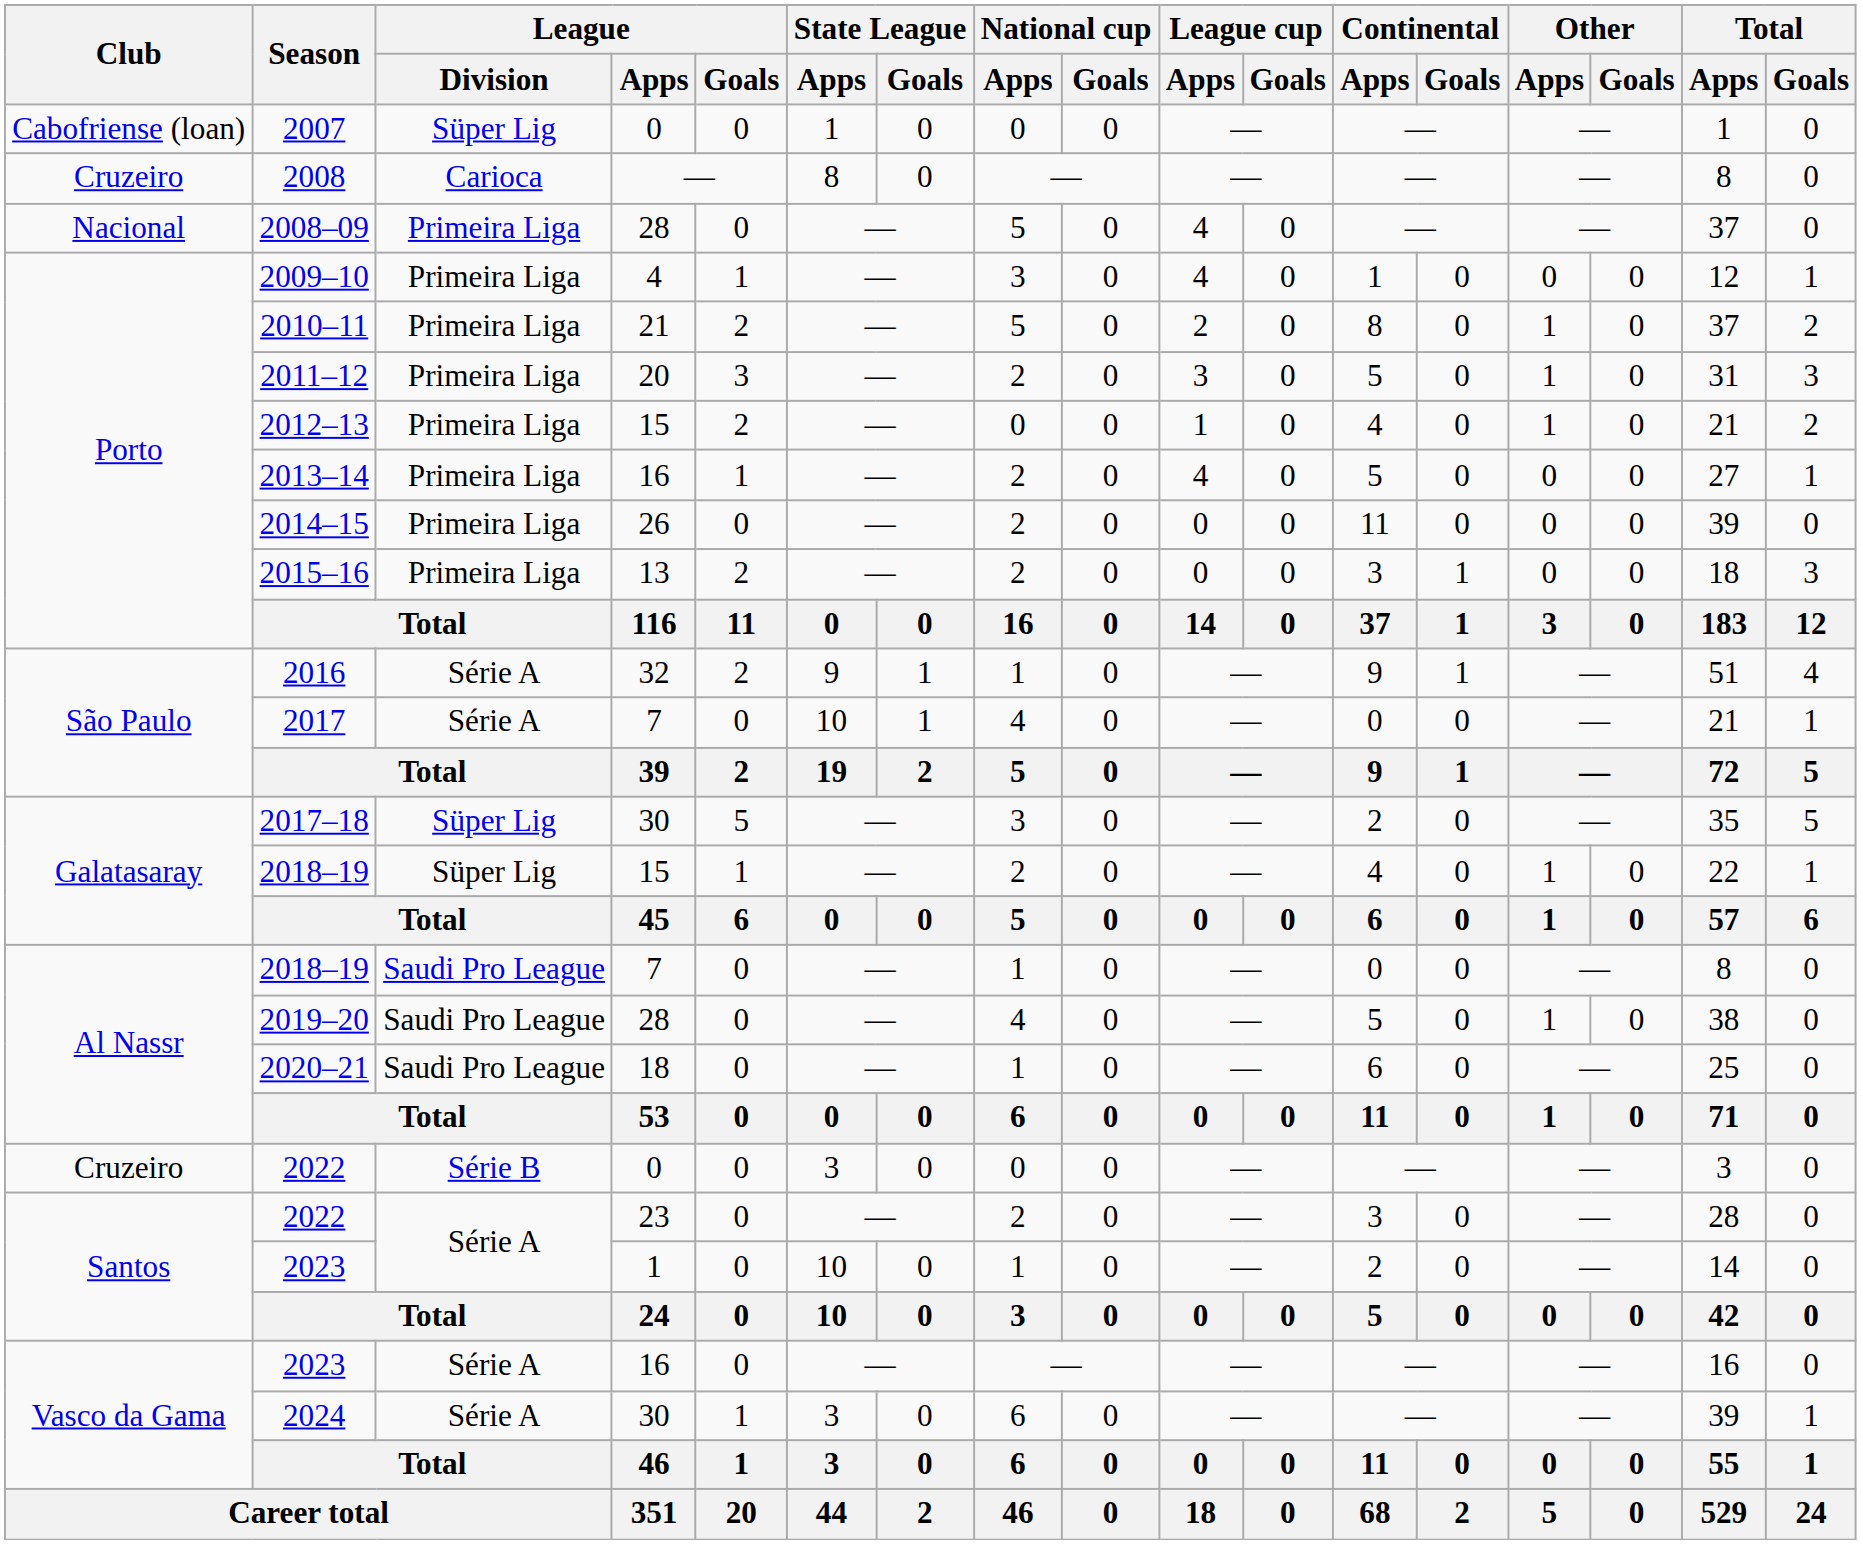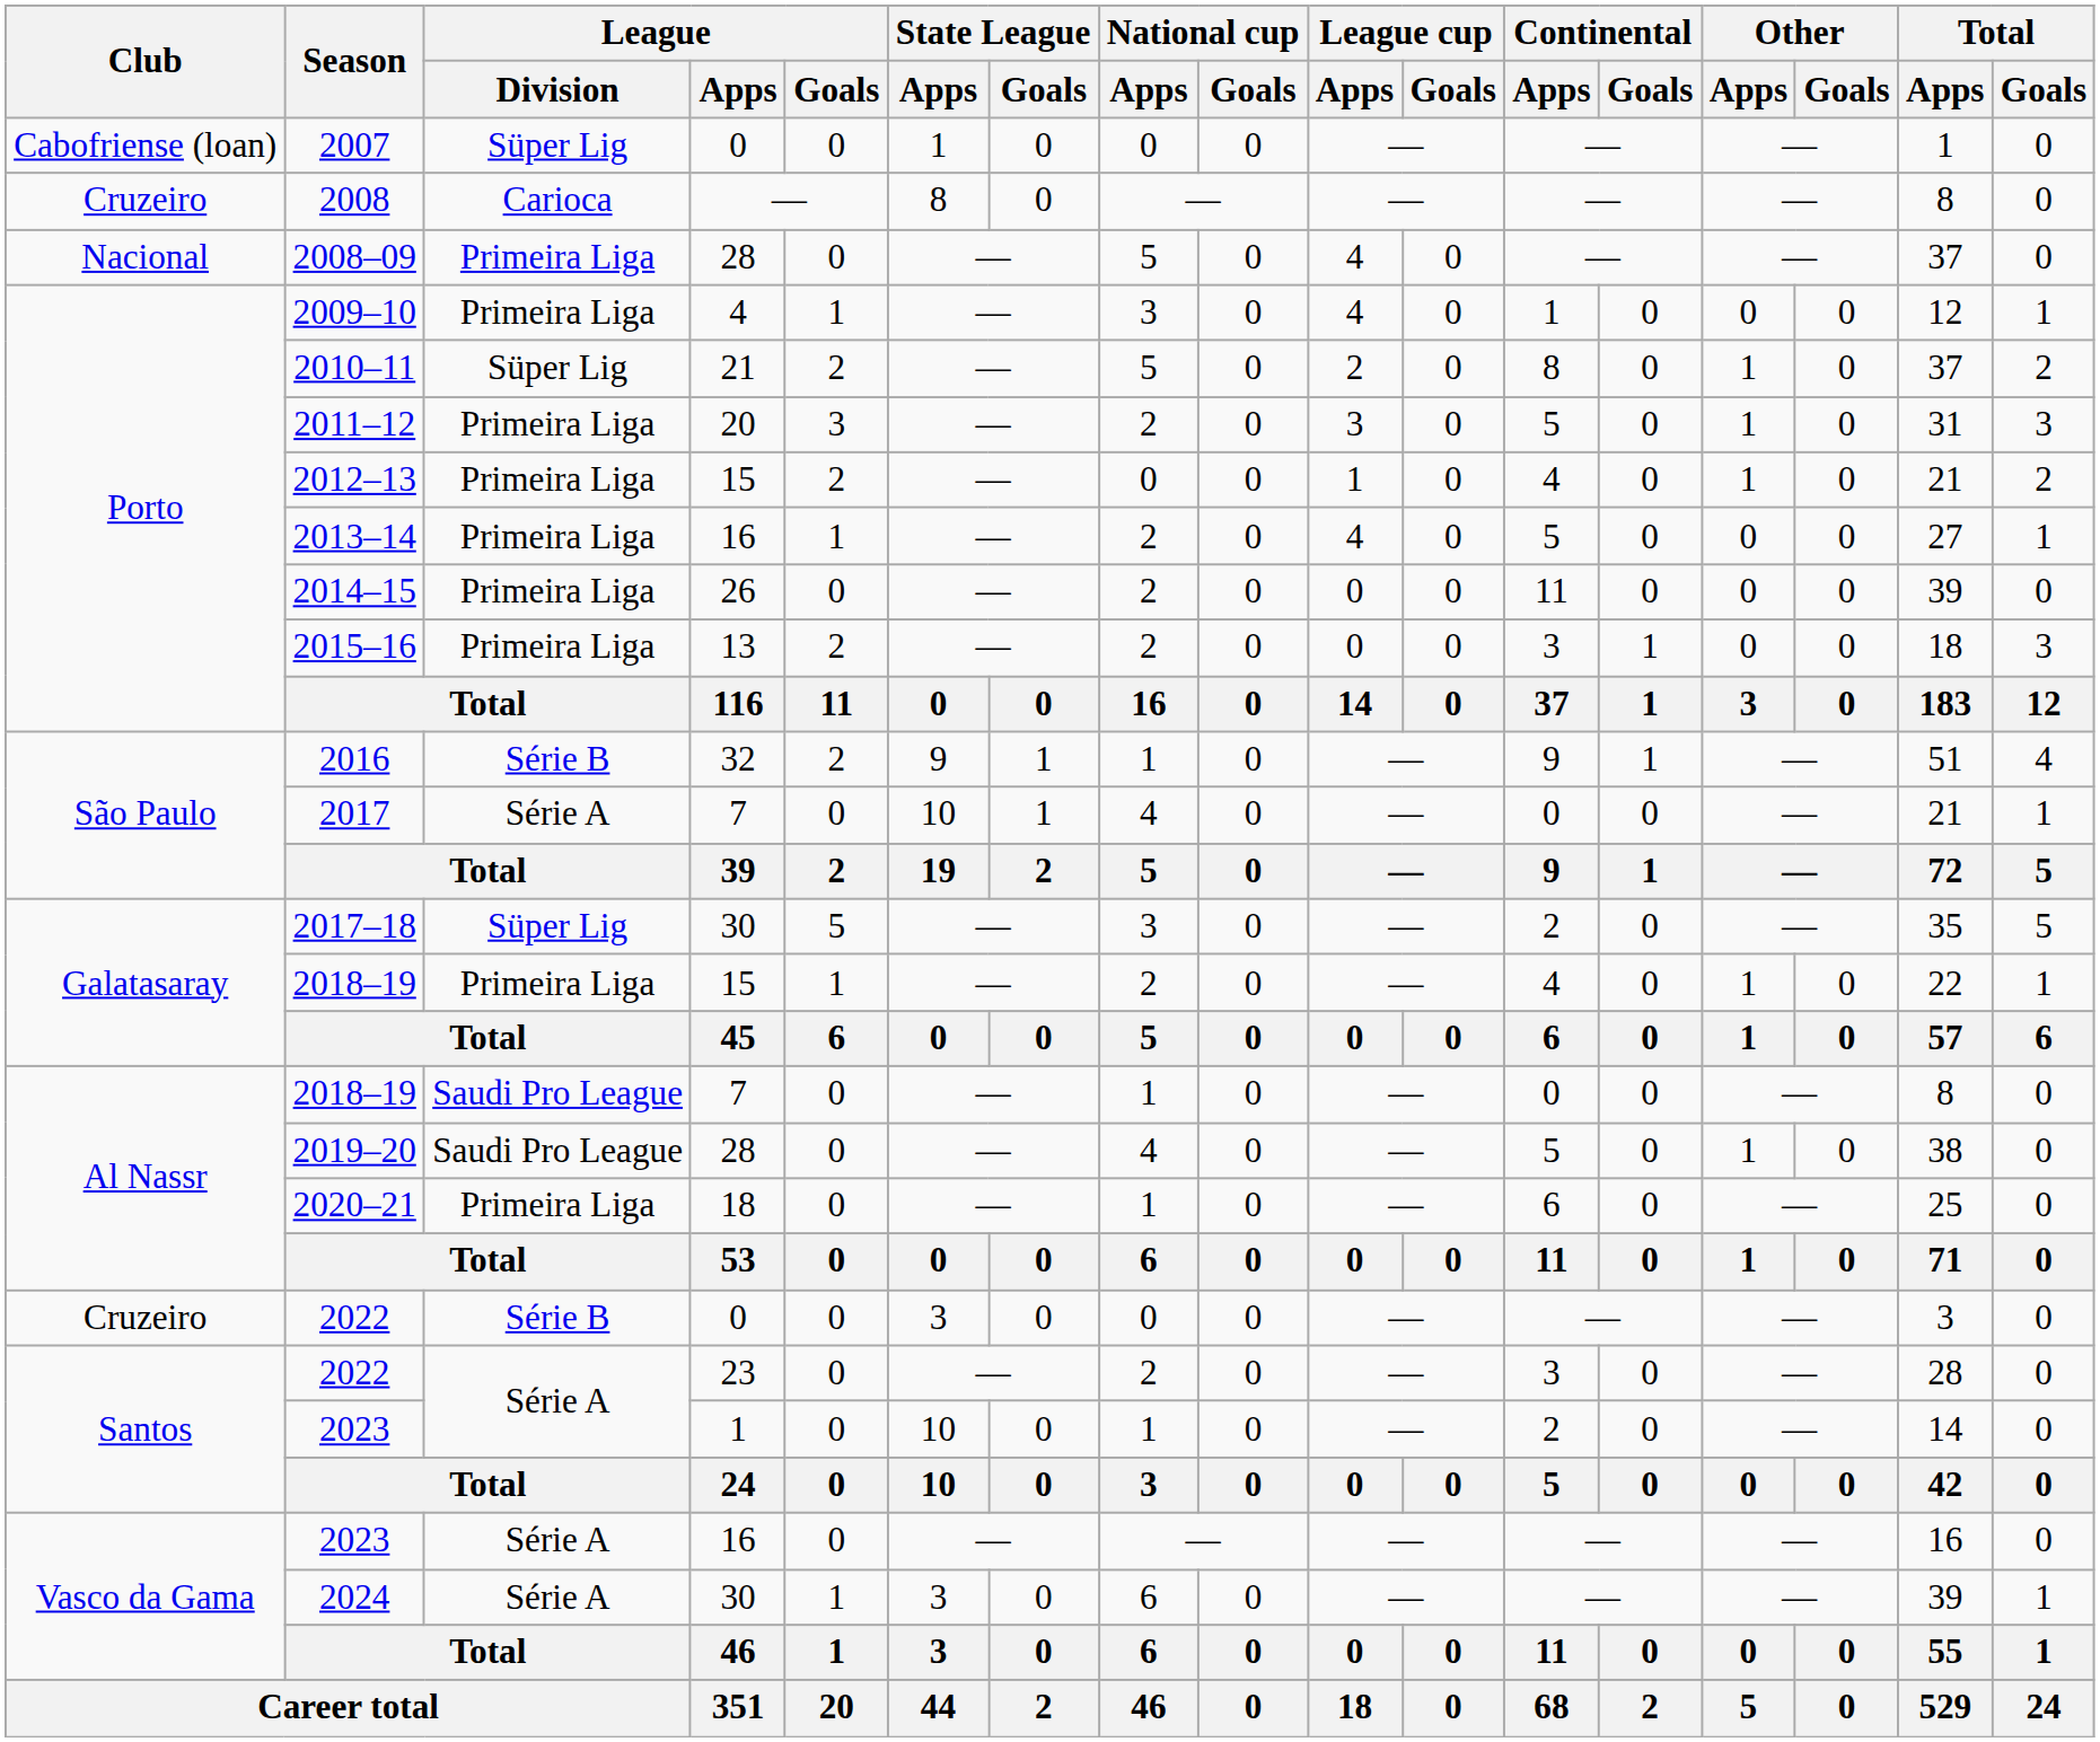2010–11 | League / Division: Primeira Liga -> Süper Lig
2016 | League / Division: Série A -> Série B
2018–19 / 15 | League / Division: Süper Lig -> Primeira Liga
2020–21 | League / Division: Saudi Pro League -> Primeira Liga
